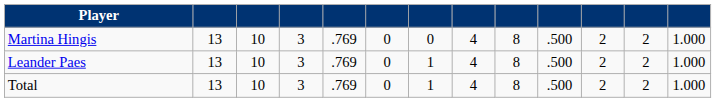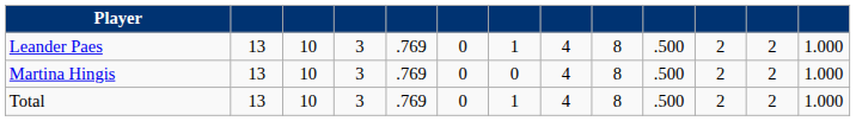rows swapped: Martina Hingis <-> Leander Paes
